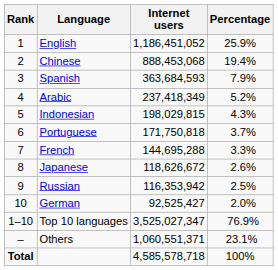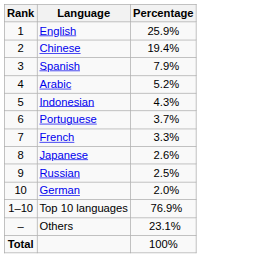- column: Internet users | 1,186,451,052 | 888,453,068 | 363,684,593 | 237,418,349 | 198,029,815 | 171,750,818 | 144,695,288 | 118,626,672 | 116,353,942 | 92,525,427 | 3,525,027,347 | 1,060,551,371 | 4,585,578,718
